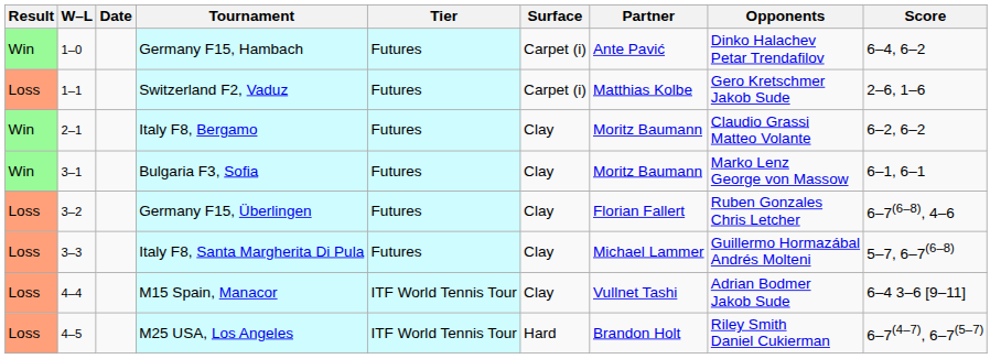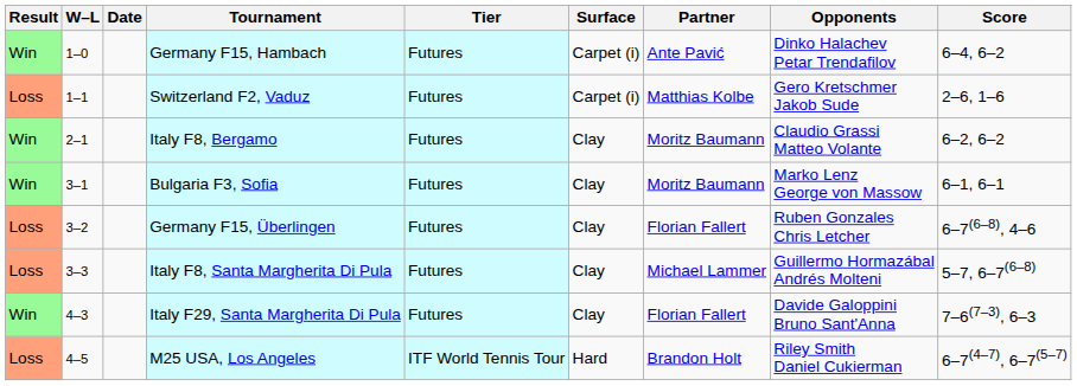+ row: Win | 4–3 | Italy F29, Santa Margherita Di Pula | Futures | Clay | Florian Fallert | Davide Galoppini Bruno Sant'Anna | 7–6(7–3), 6–3
- row: Loss | 4–4 | M15 Spain, Manacor | ITF World Tennis Tour | Clay | Vullnet Tashi | Adrian Bodmer Jakob Sude | 6–4 3–6 [9–11]
